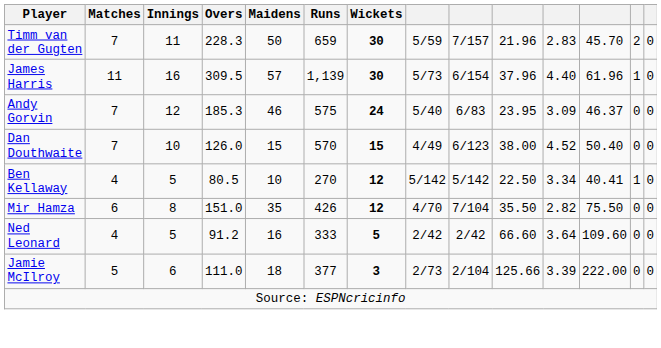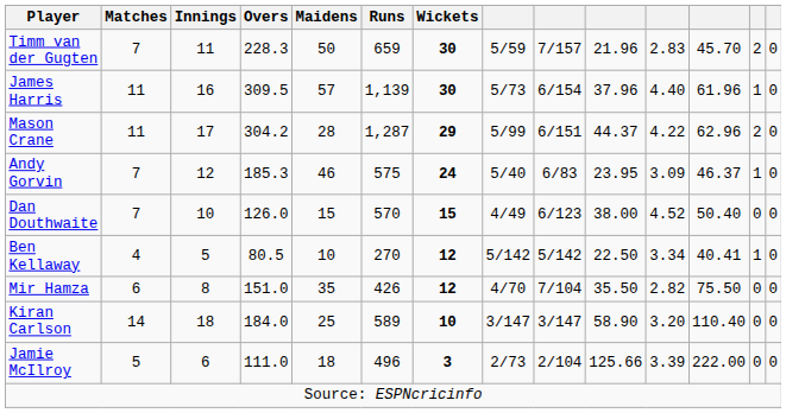+ row: Mason Crane | 11 | 17 | 304.2 | 28 | 1,287 | 29 | 5/99 | 6/151 | 44.37 | 4.22 | 62.96 | 2 | 0
Andy Gorvin | column 13: 0 -> 1
+ row: Kiran Carlson | 14 | 18 | 184.0 | 25 | 589 | 10 | 3/147 | 3/147 | 58.90 | 3.20 | 110.40 | 0 | 0
- row: Ned Leonard | 4 | 5 | 91.2 | 16 | 333 | 5 | 2/42 | 2/42 | 66.60 | 3.64 | 109.60 | 0 | 0
Jamie McIlroy | Runs: 377 -> 496
